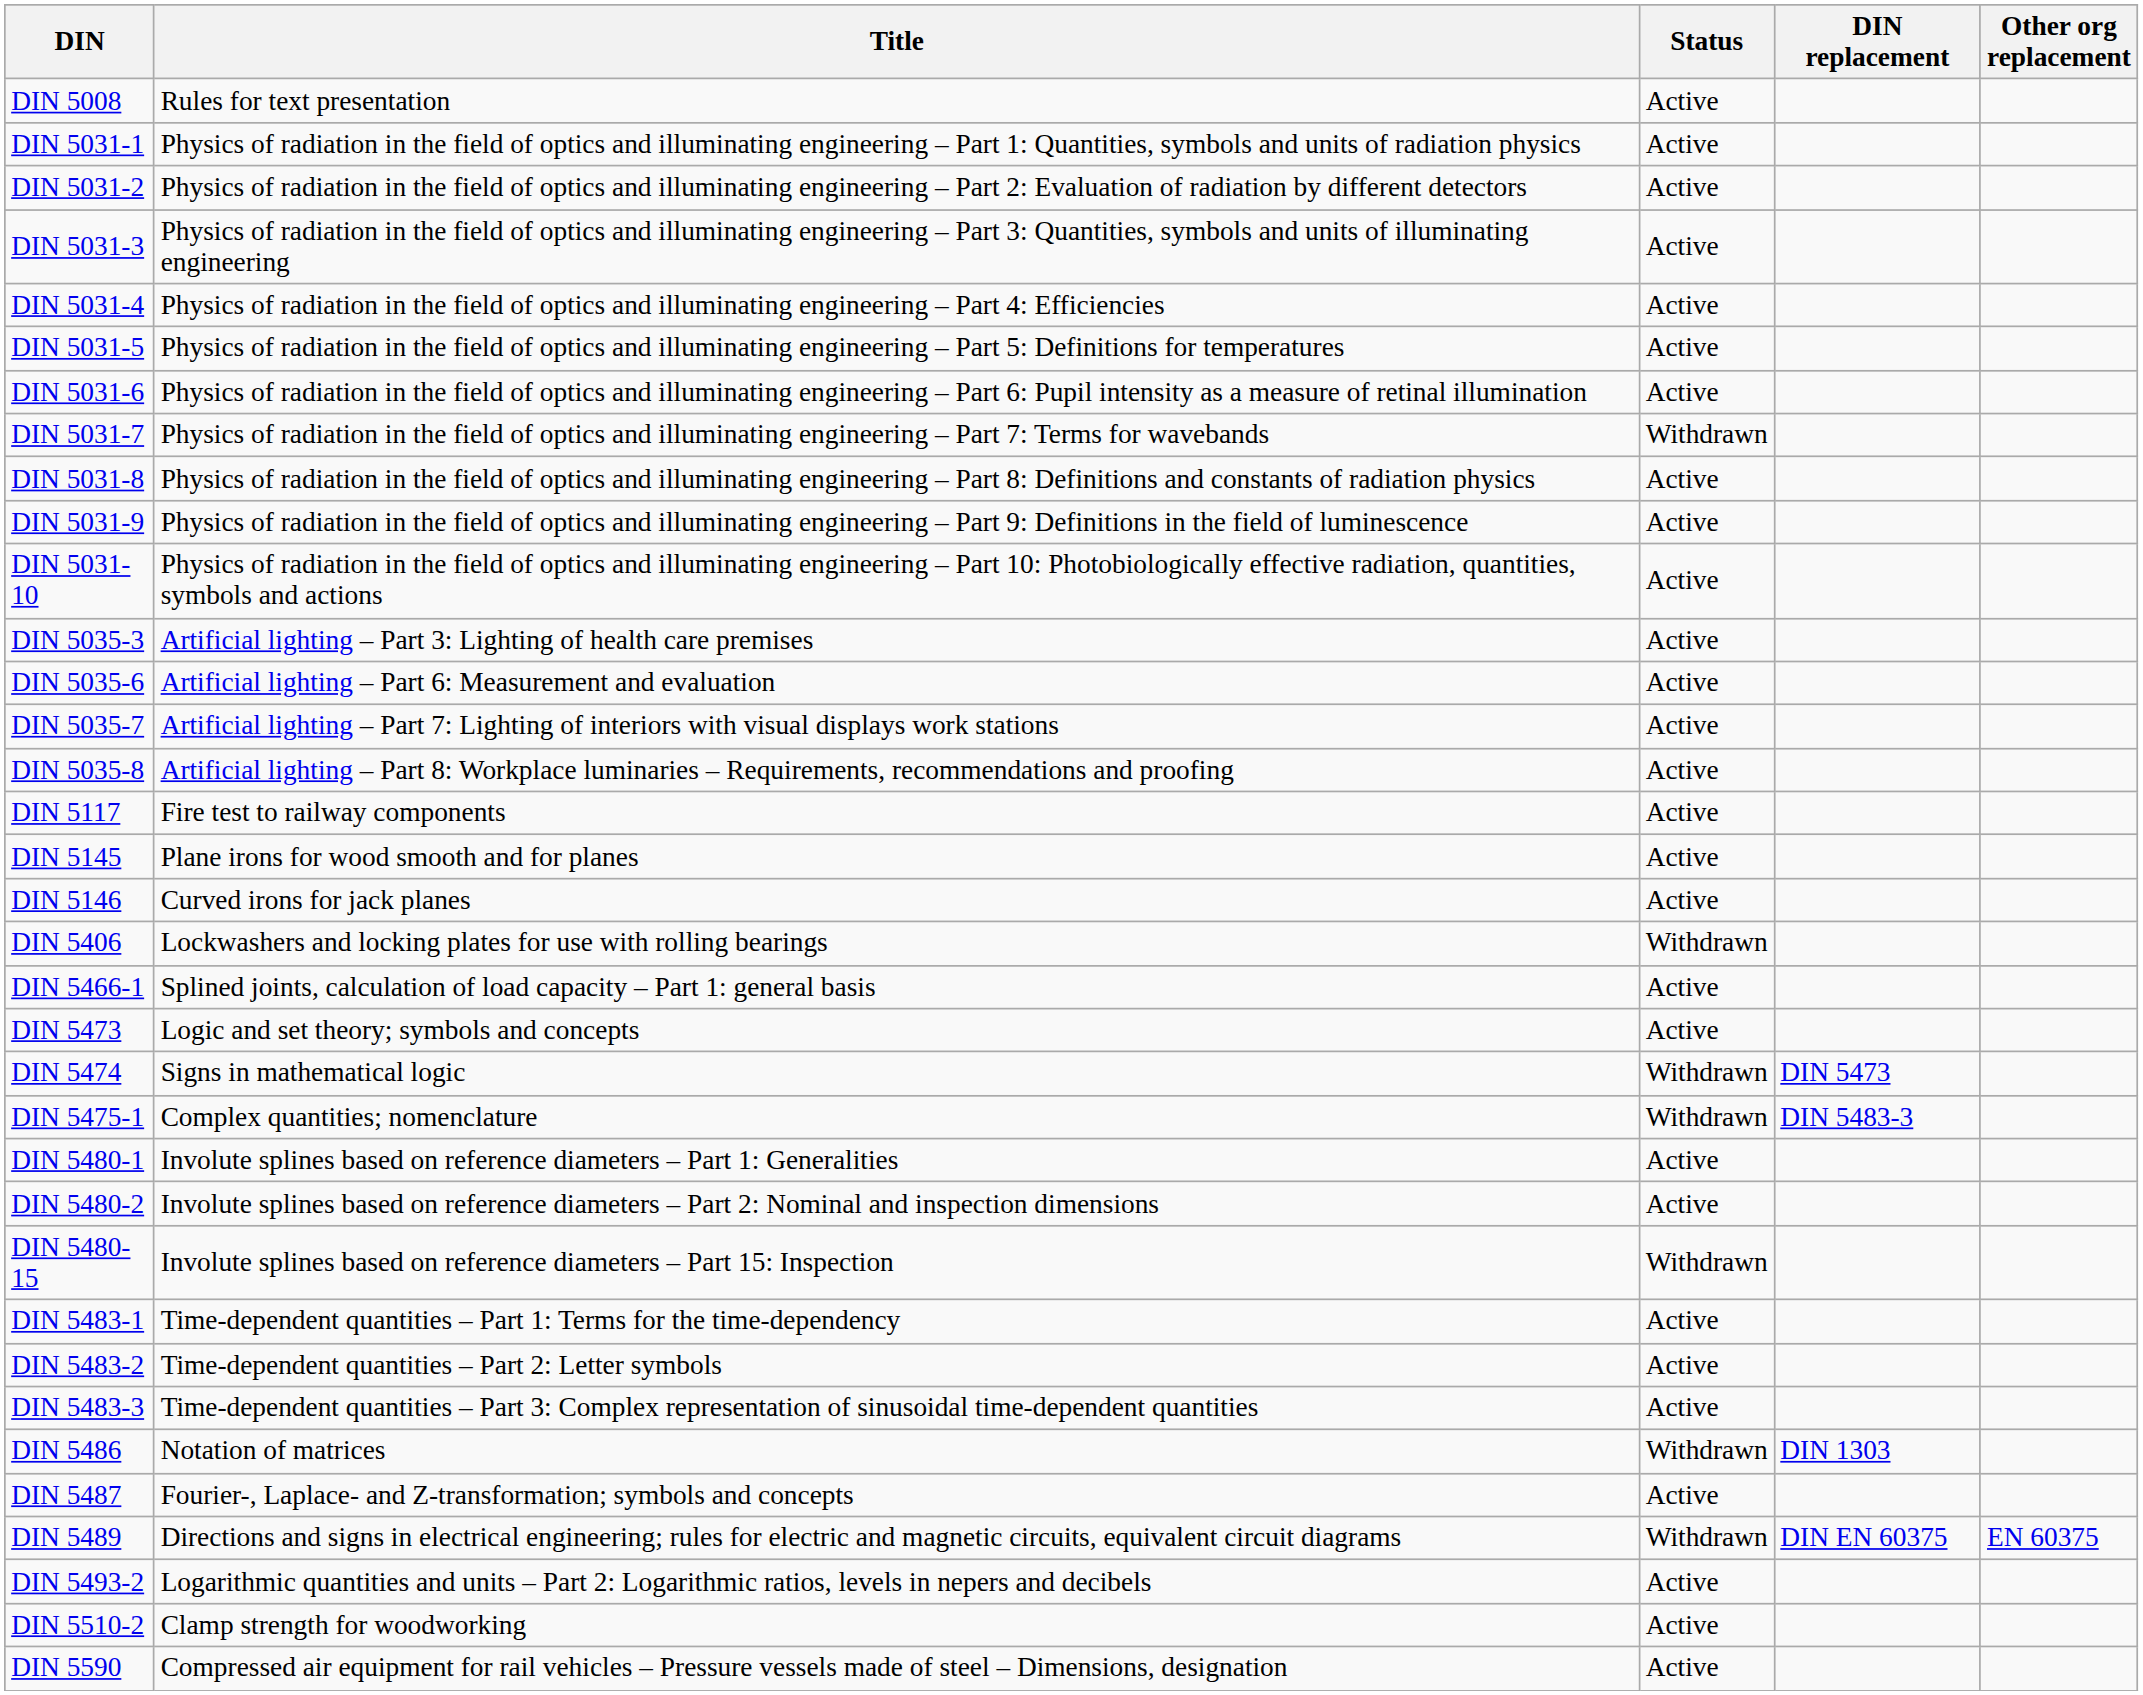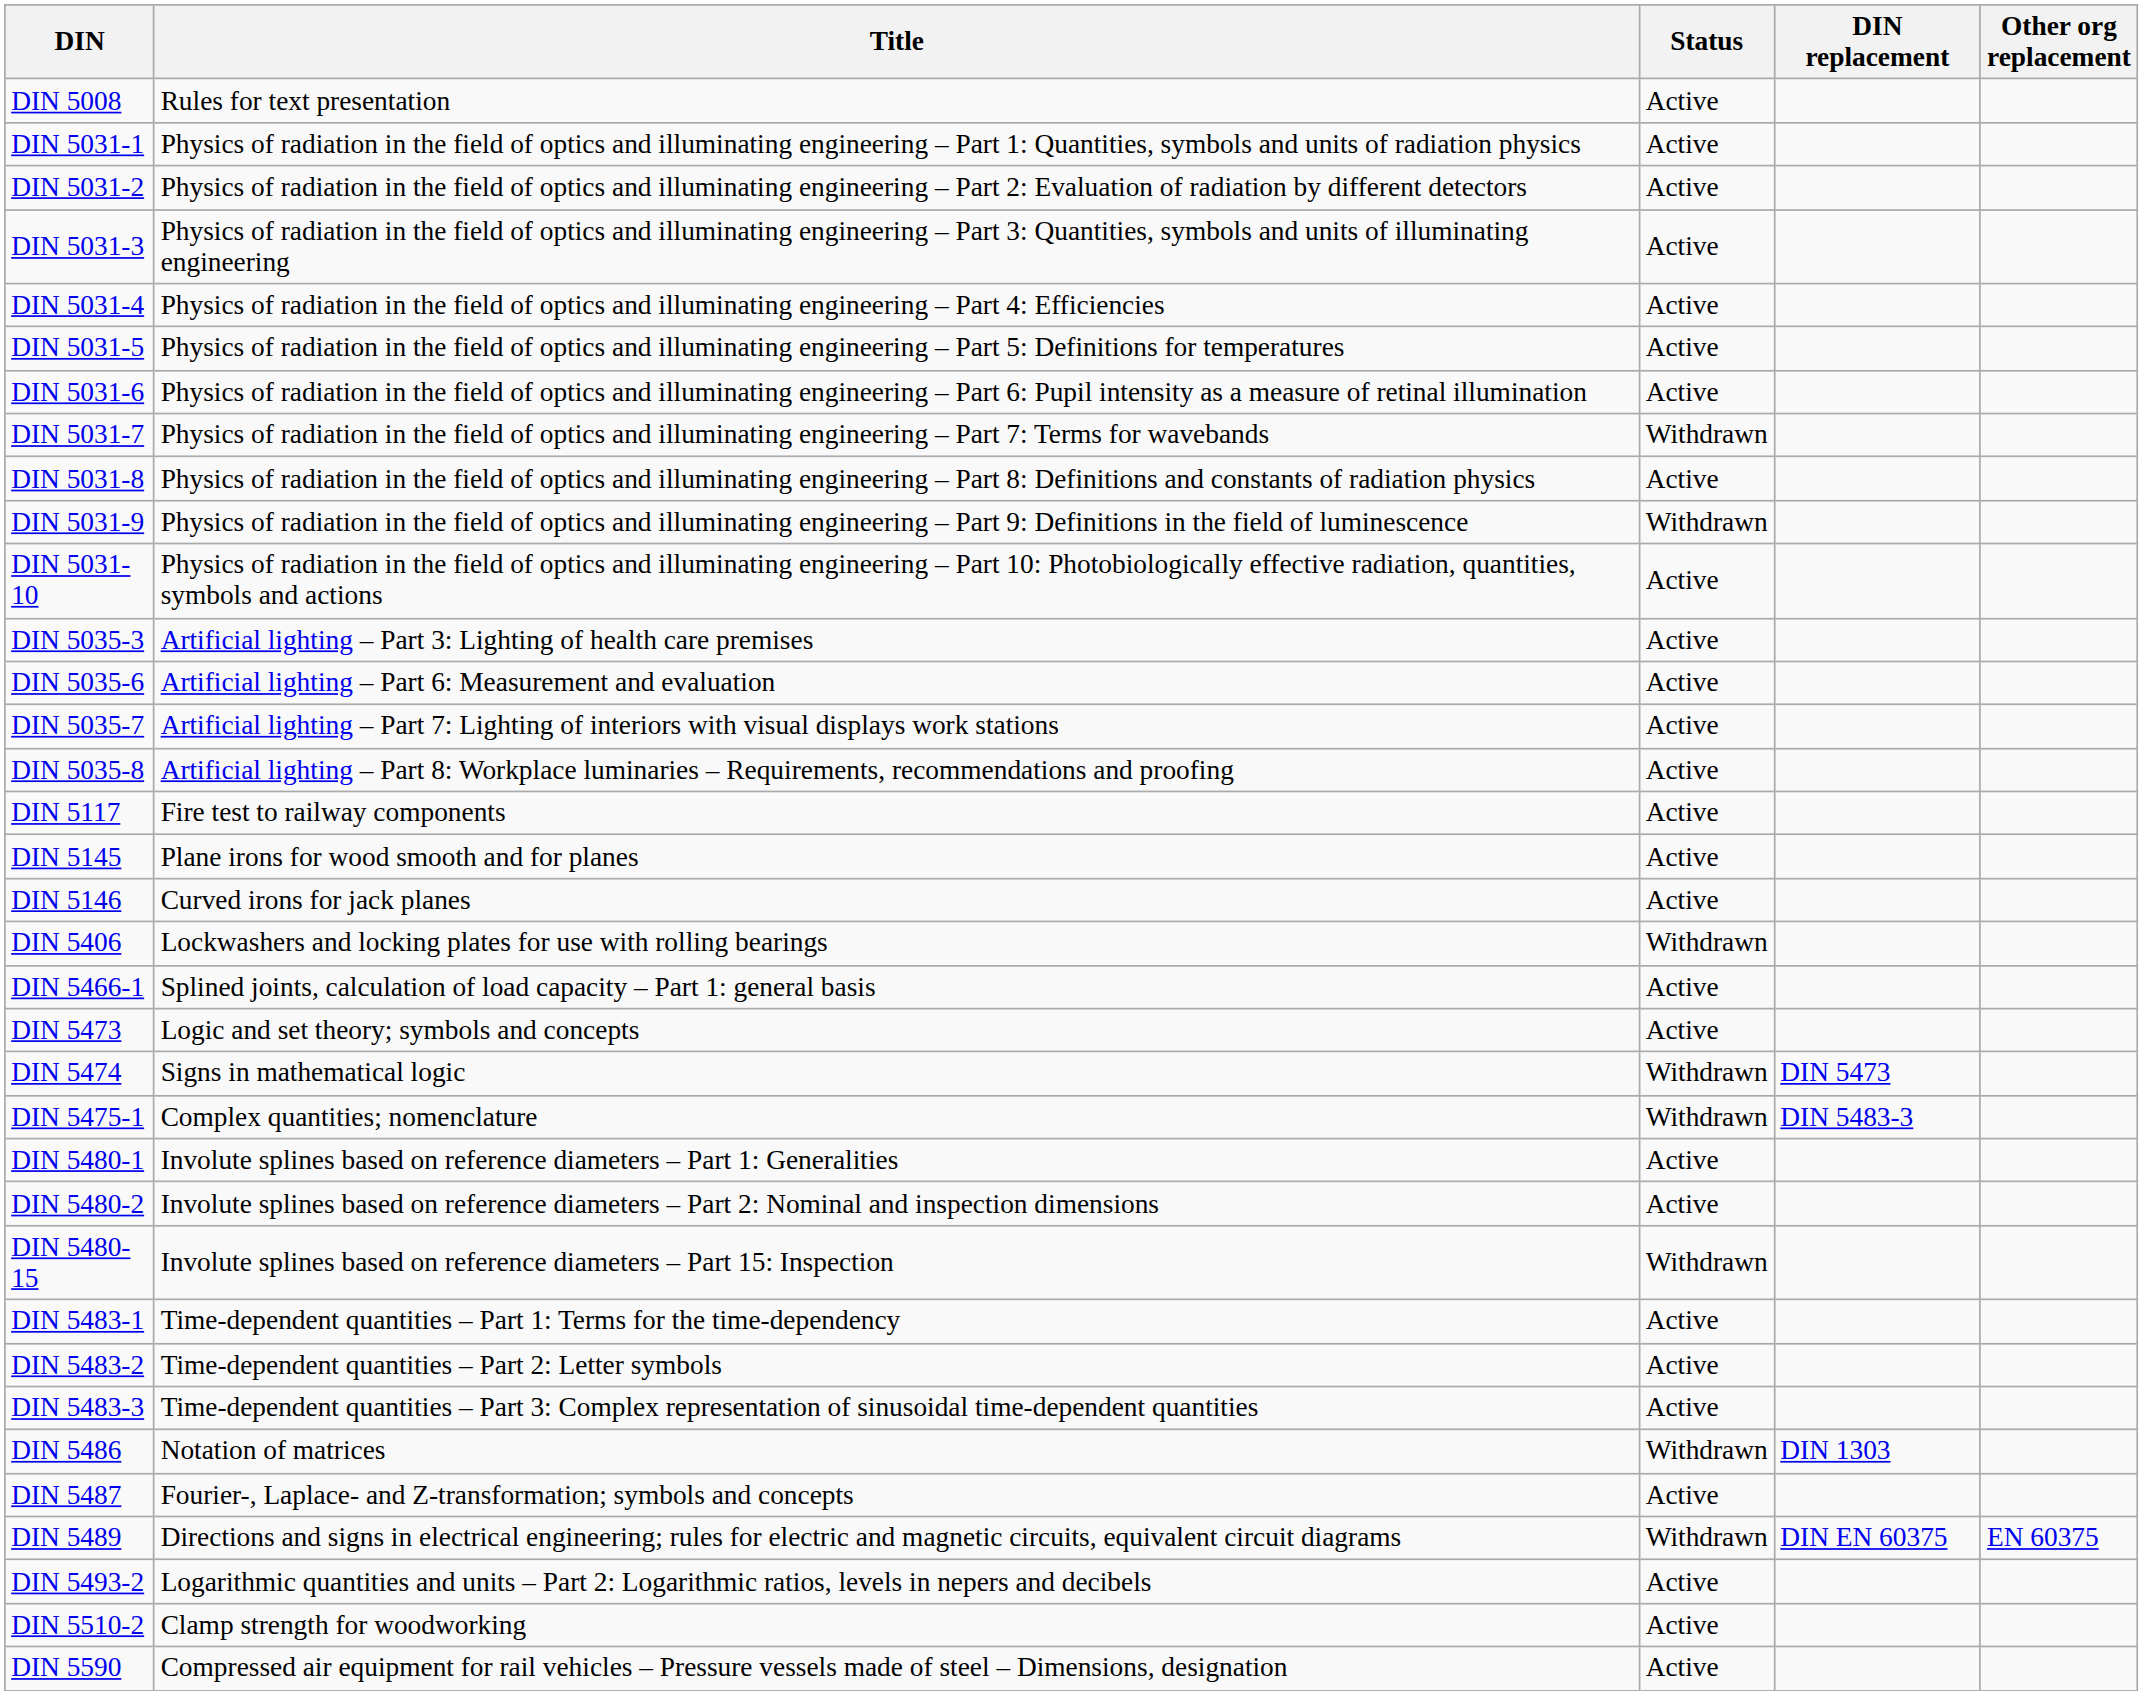DIN 5031-9 | Status: Active -> Withdrawn
